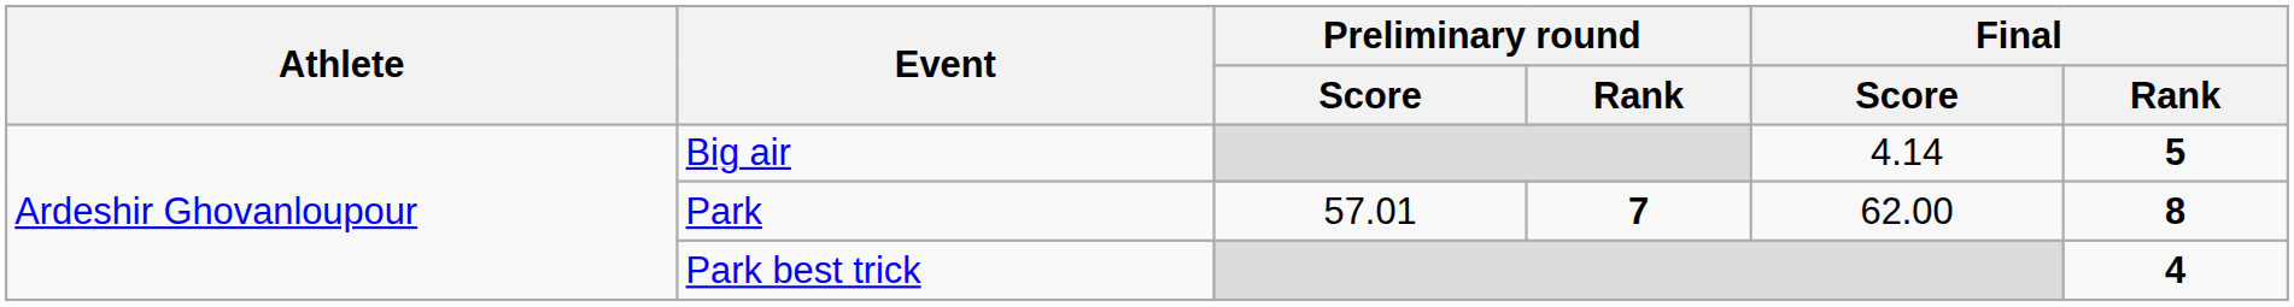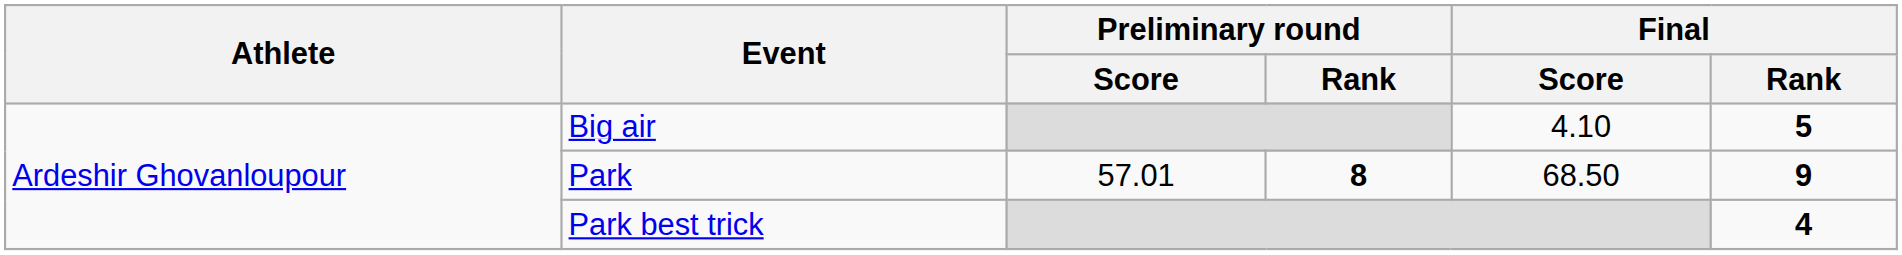Big air | Final / Score: 4.14 -> 4.10
Park | Preliminary round / Rank: 7 -> 8
Park | Final / Score: 62.00 -> 68.50
Park | Final / Rank: 8 -> 9
